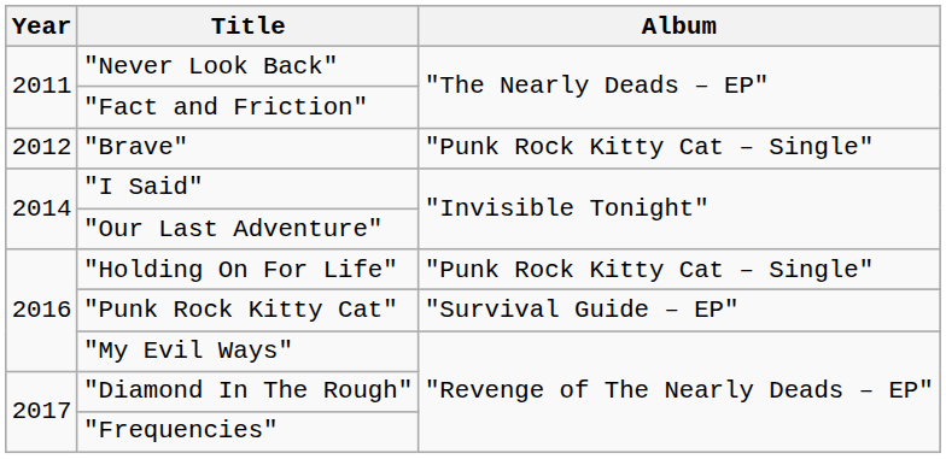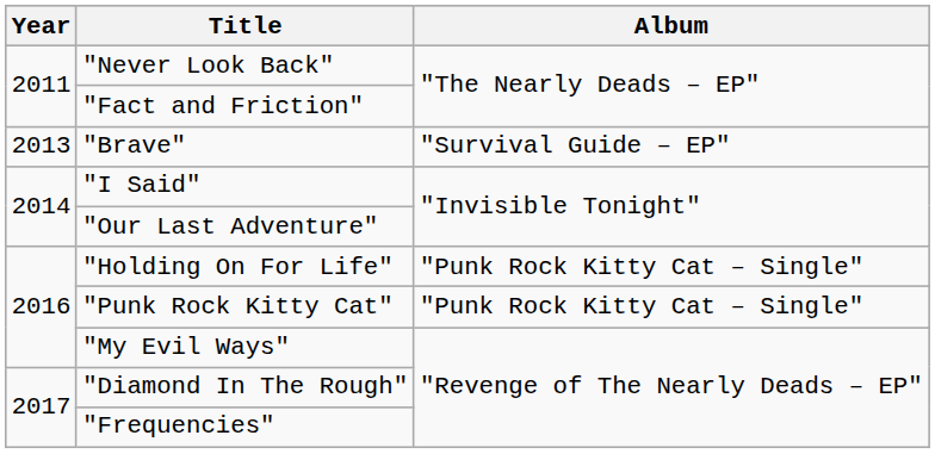"Brave" | Year: 2012 -> 2013
"Brave" | Album: "Punk Rock Kitty Cat – Single" -> "Survival Guide – EP"
"Punk Rock Kitty Cat" | Album: "Survival Guide – EP" -> "Punk Rock Kitty Cat – Single"
